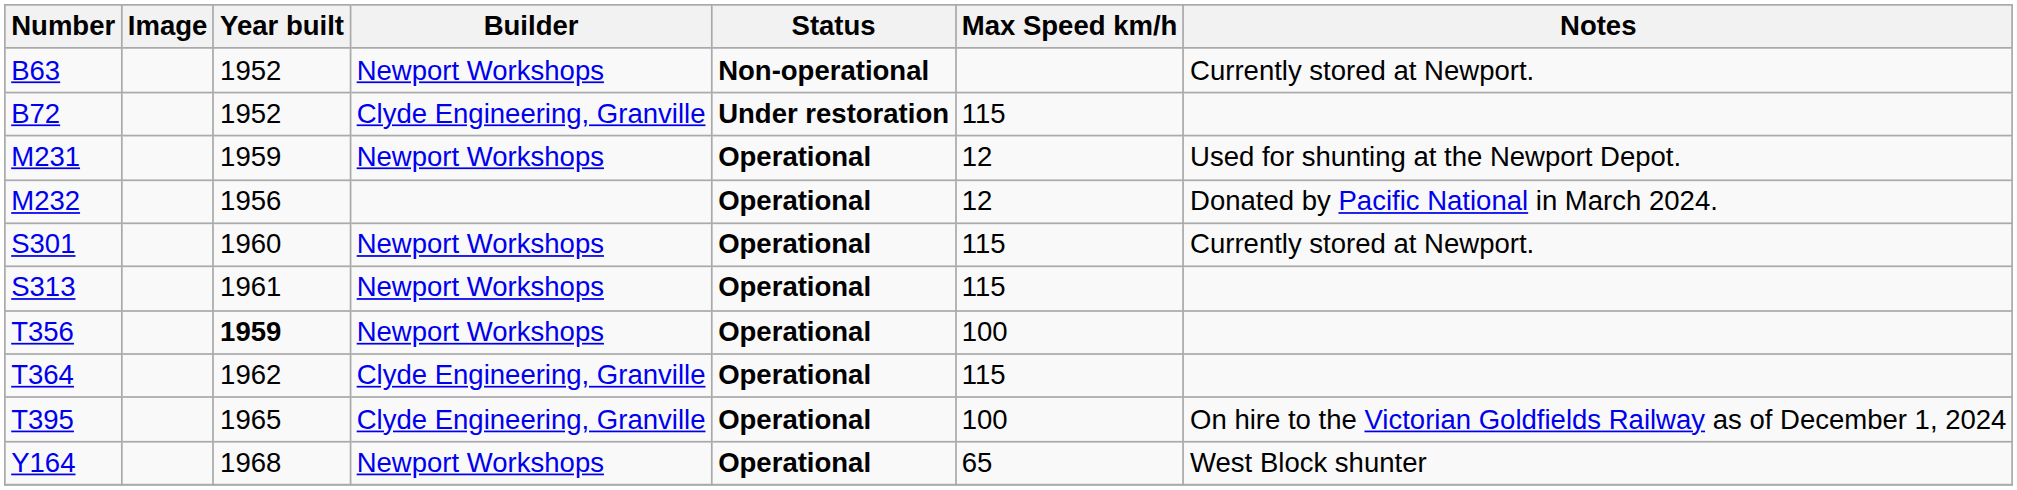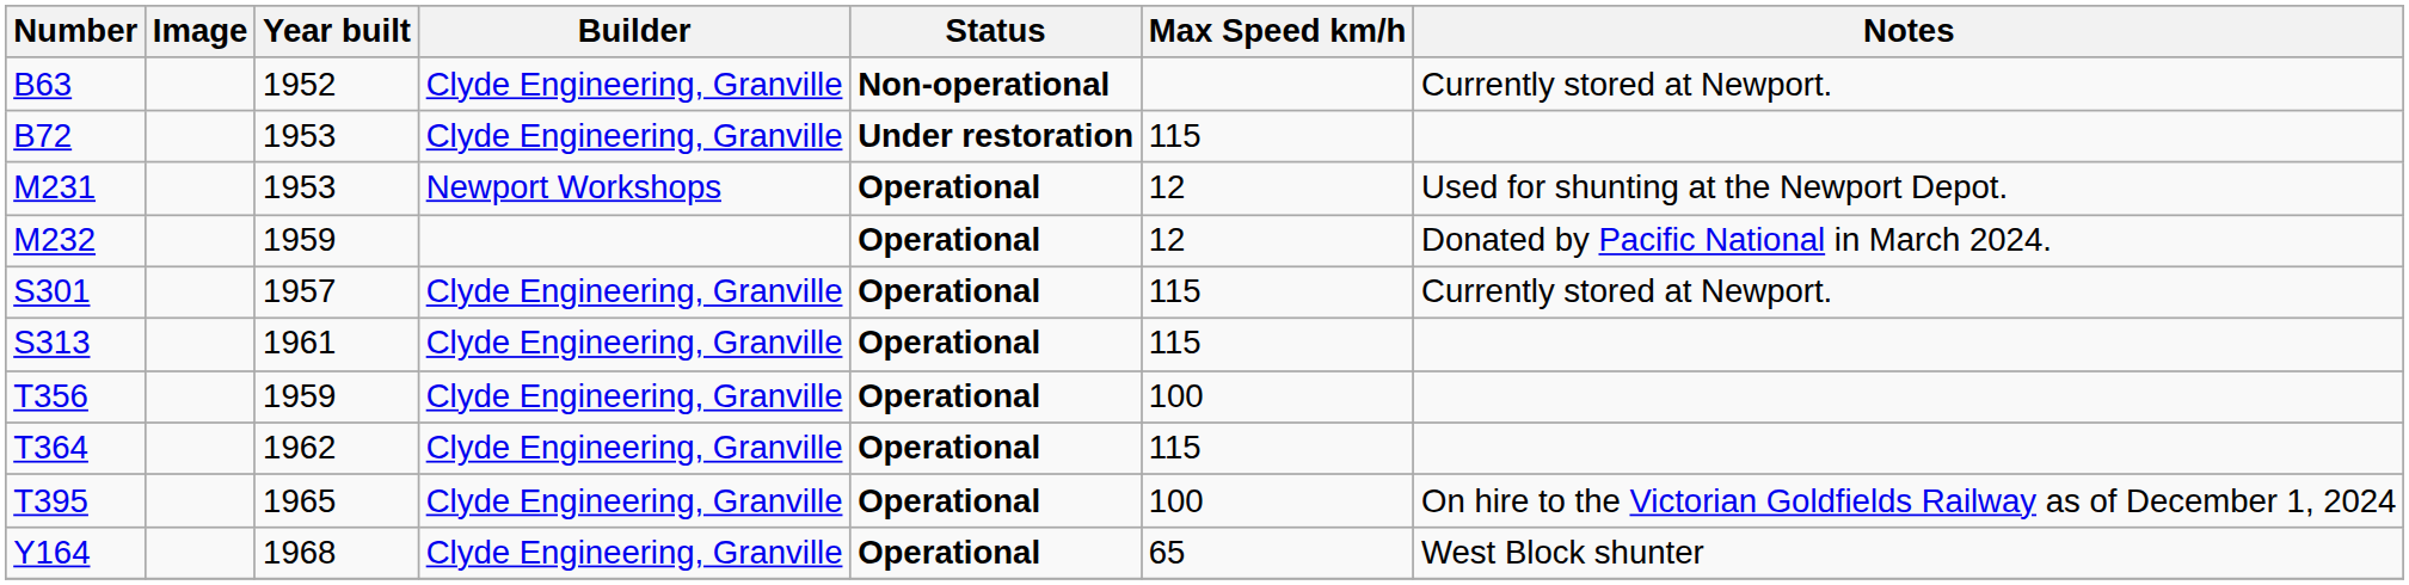B63 | Builder: Newport Workshops -> Clyde Engineering, Granville
B72 | Year built: 1952 -> 1953
M231 | Year built: 1959 -> 1953
M232 | Year built: 1956 -> 1959
S301 | Year built: 1960 -> 1957
S301 | Builder: Newport Workshops -> Clyde Engineering, Granville
S313 | Builder: Newport Workshops -> Clyde Engineering, Granville
T356 | Year built: bold -> normal
T356 | Builder: Newport Workshops -> Clyde Engineering, Granville
Y164 | Builder: Newport Workshops -> Clyde Engineering, Granville
